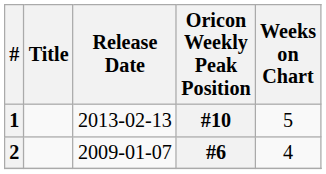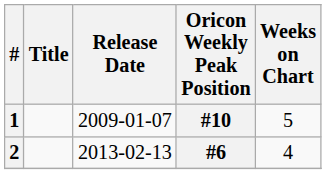1 | Release Date: 2013-02-13 -> 2009-01-07
2 | Release Date: 2009-01-07 -> 2013-02-13
